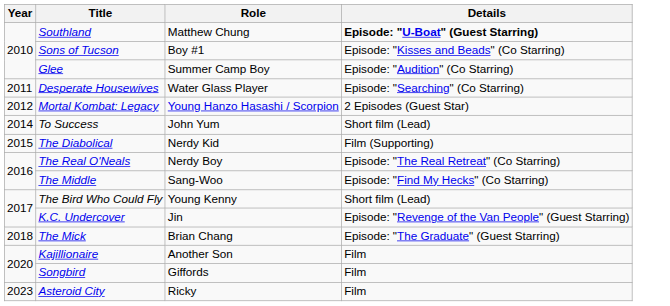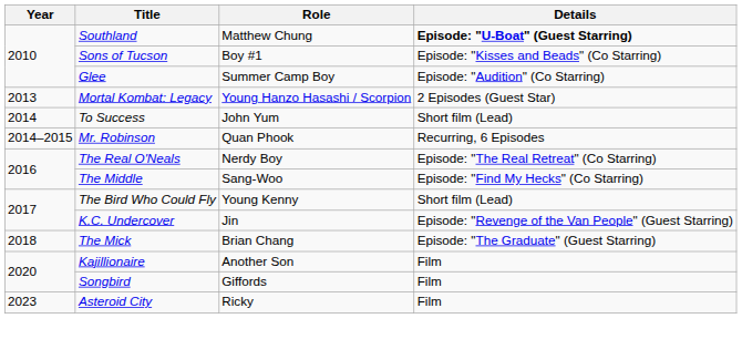- row: 2011 | Desperate Housewives | Water Glass Player | Episode: "Searching" (Co Starring)
Mortal Kombat: Legacy | Year: 2012 -> 2013
+ row: 2014–2015 | Mr. Robinson | Quan Phook | Recurring, 6 Episodes
- row: 2015 | The Diabolical | Nerdy Kid | Film (Supporting)
